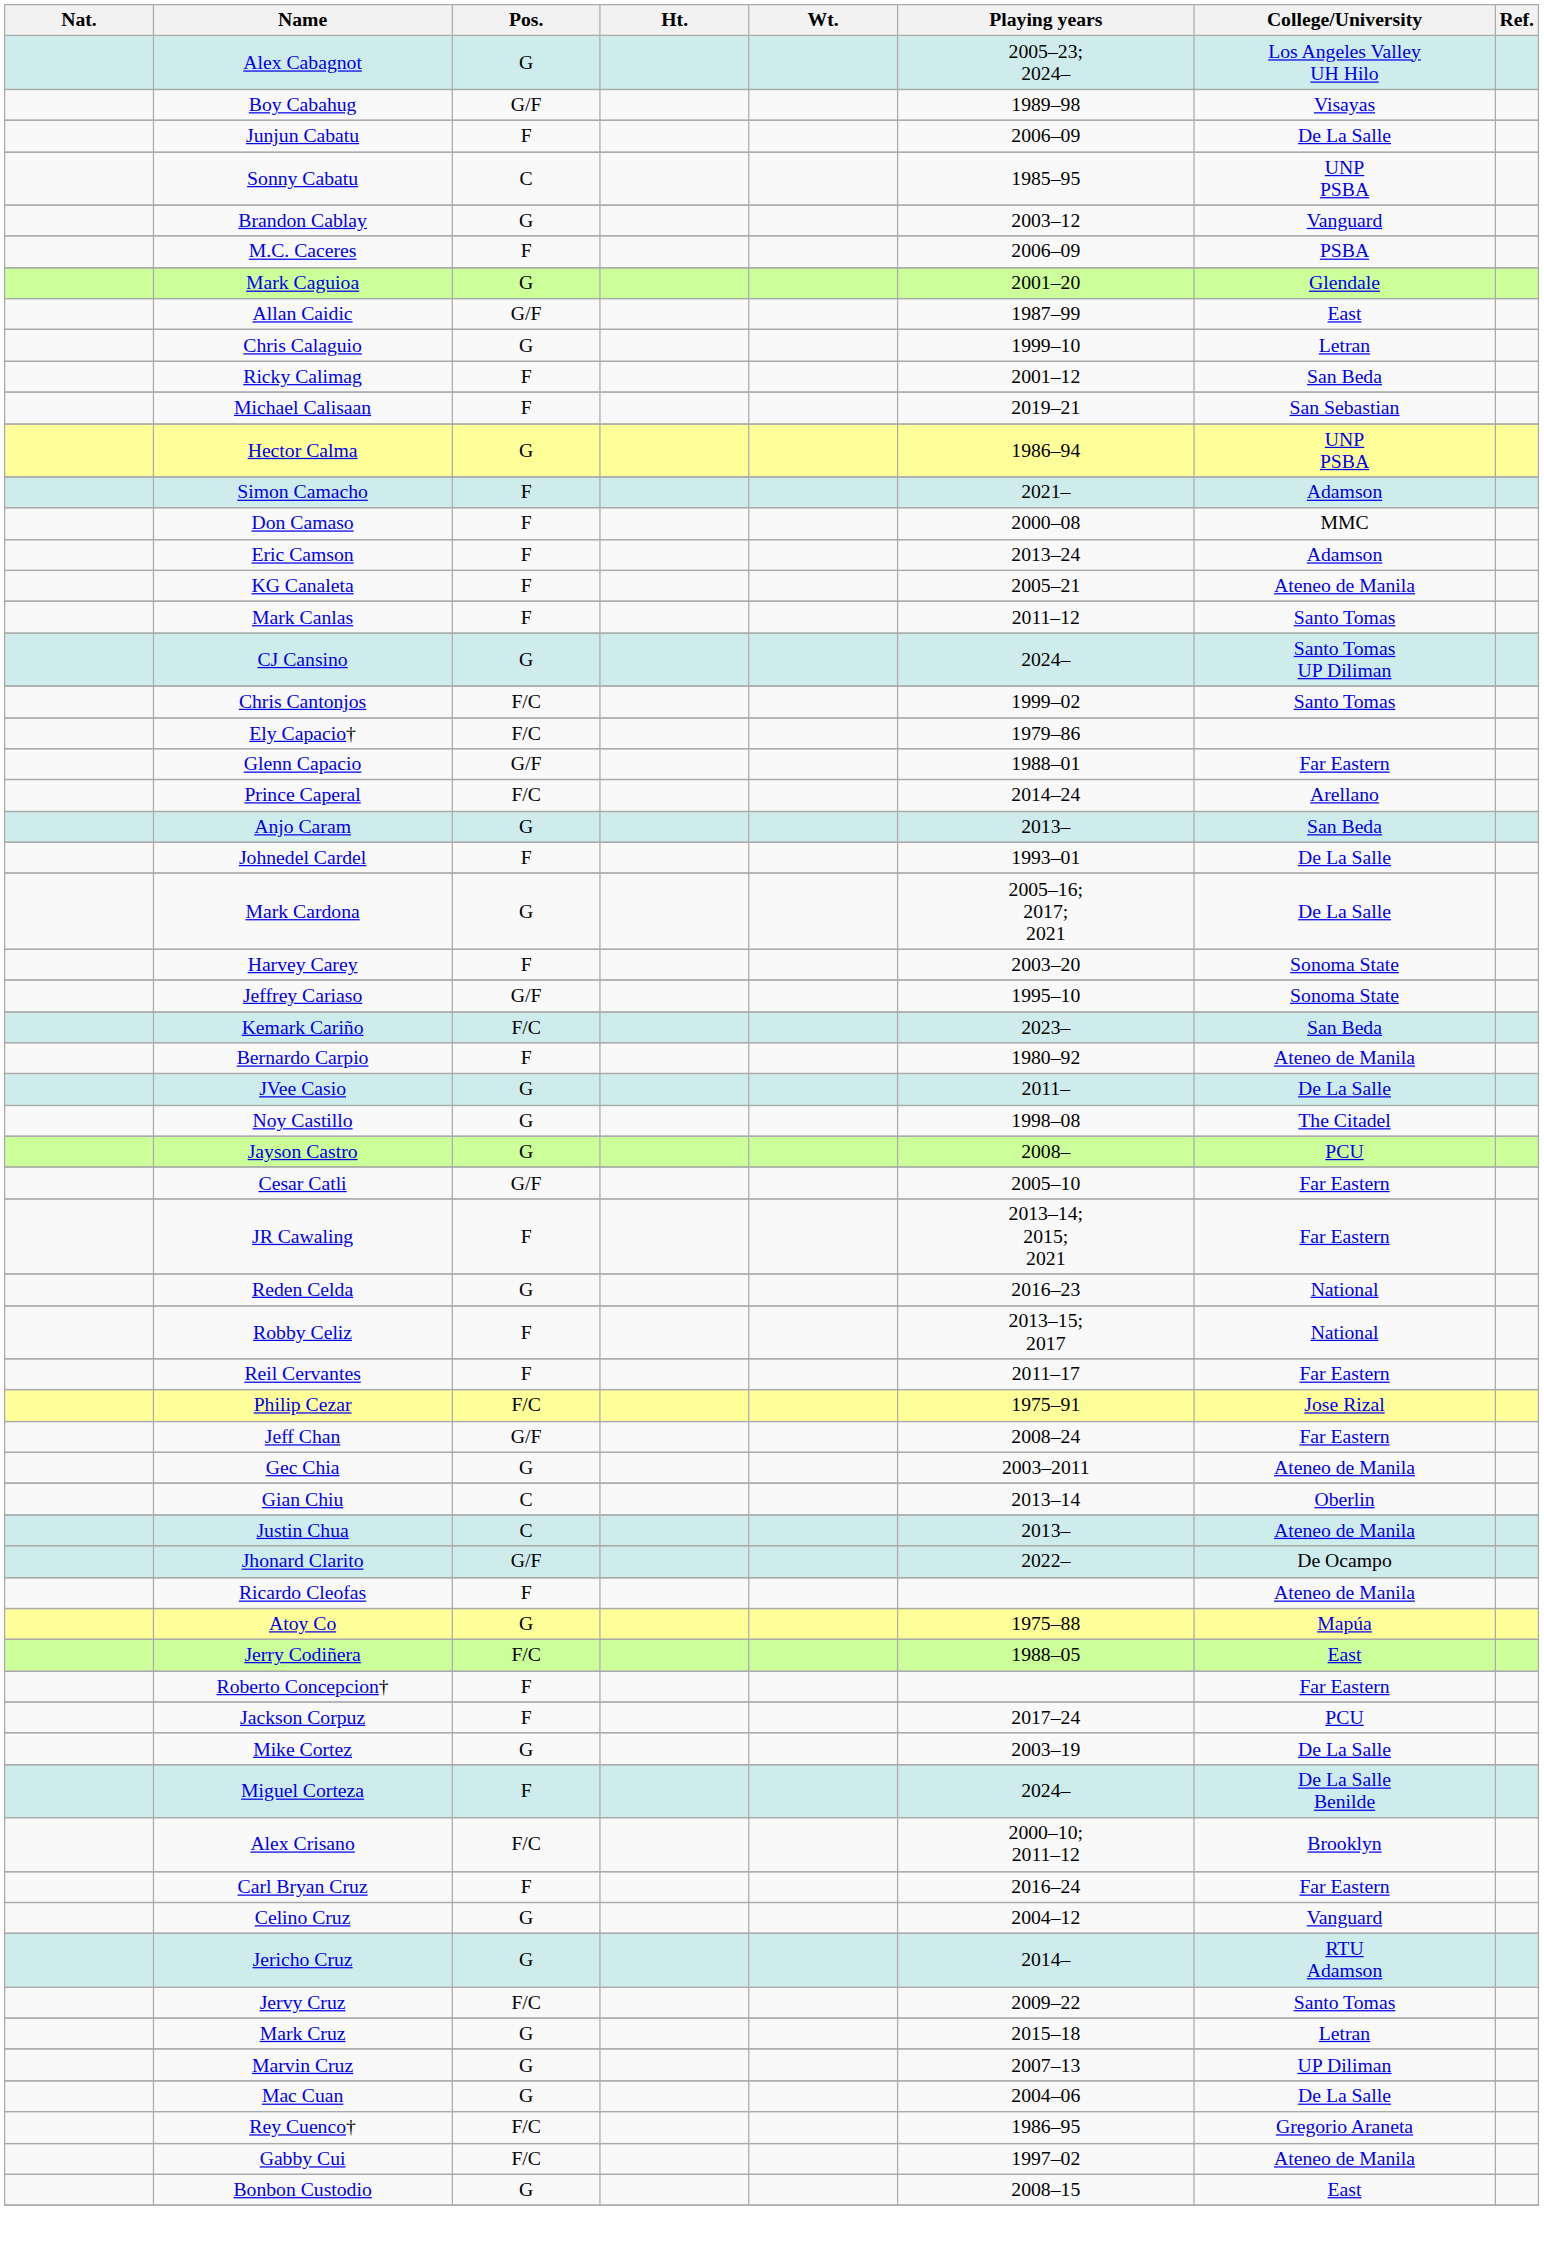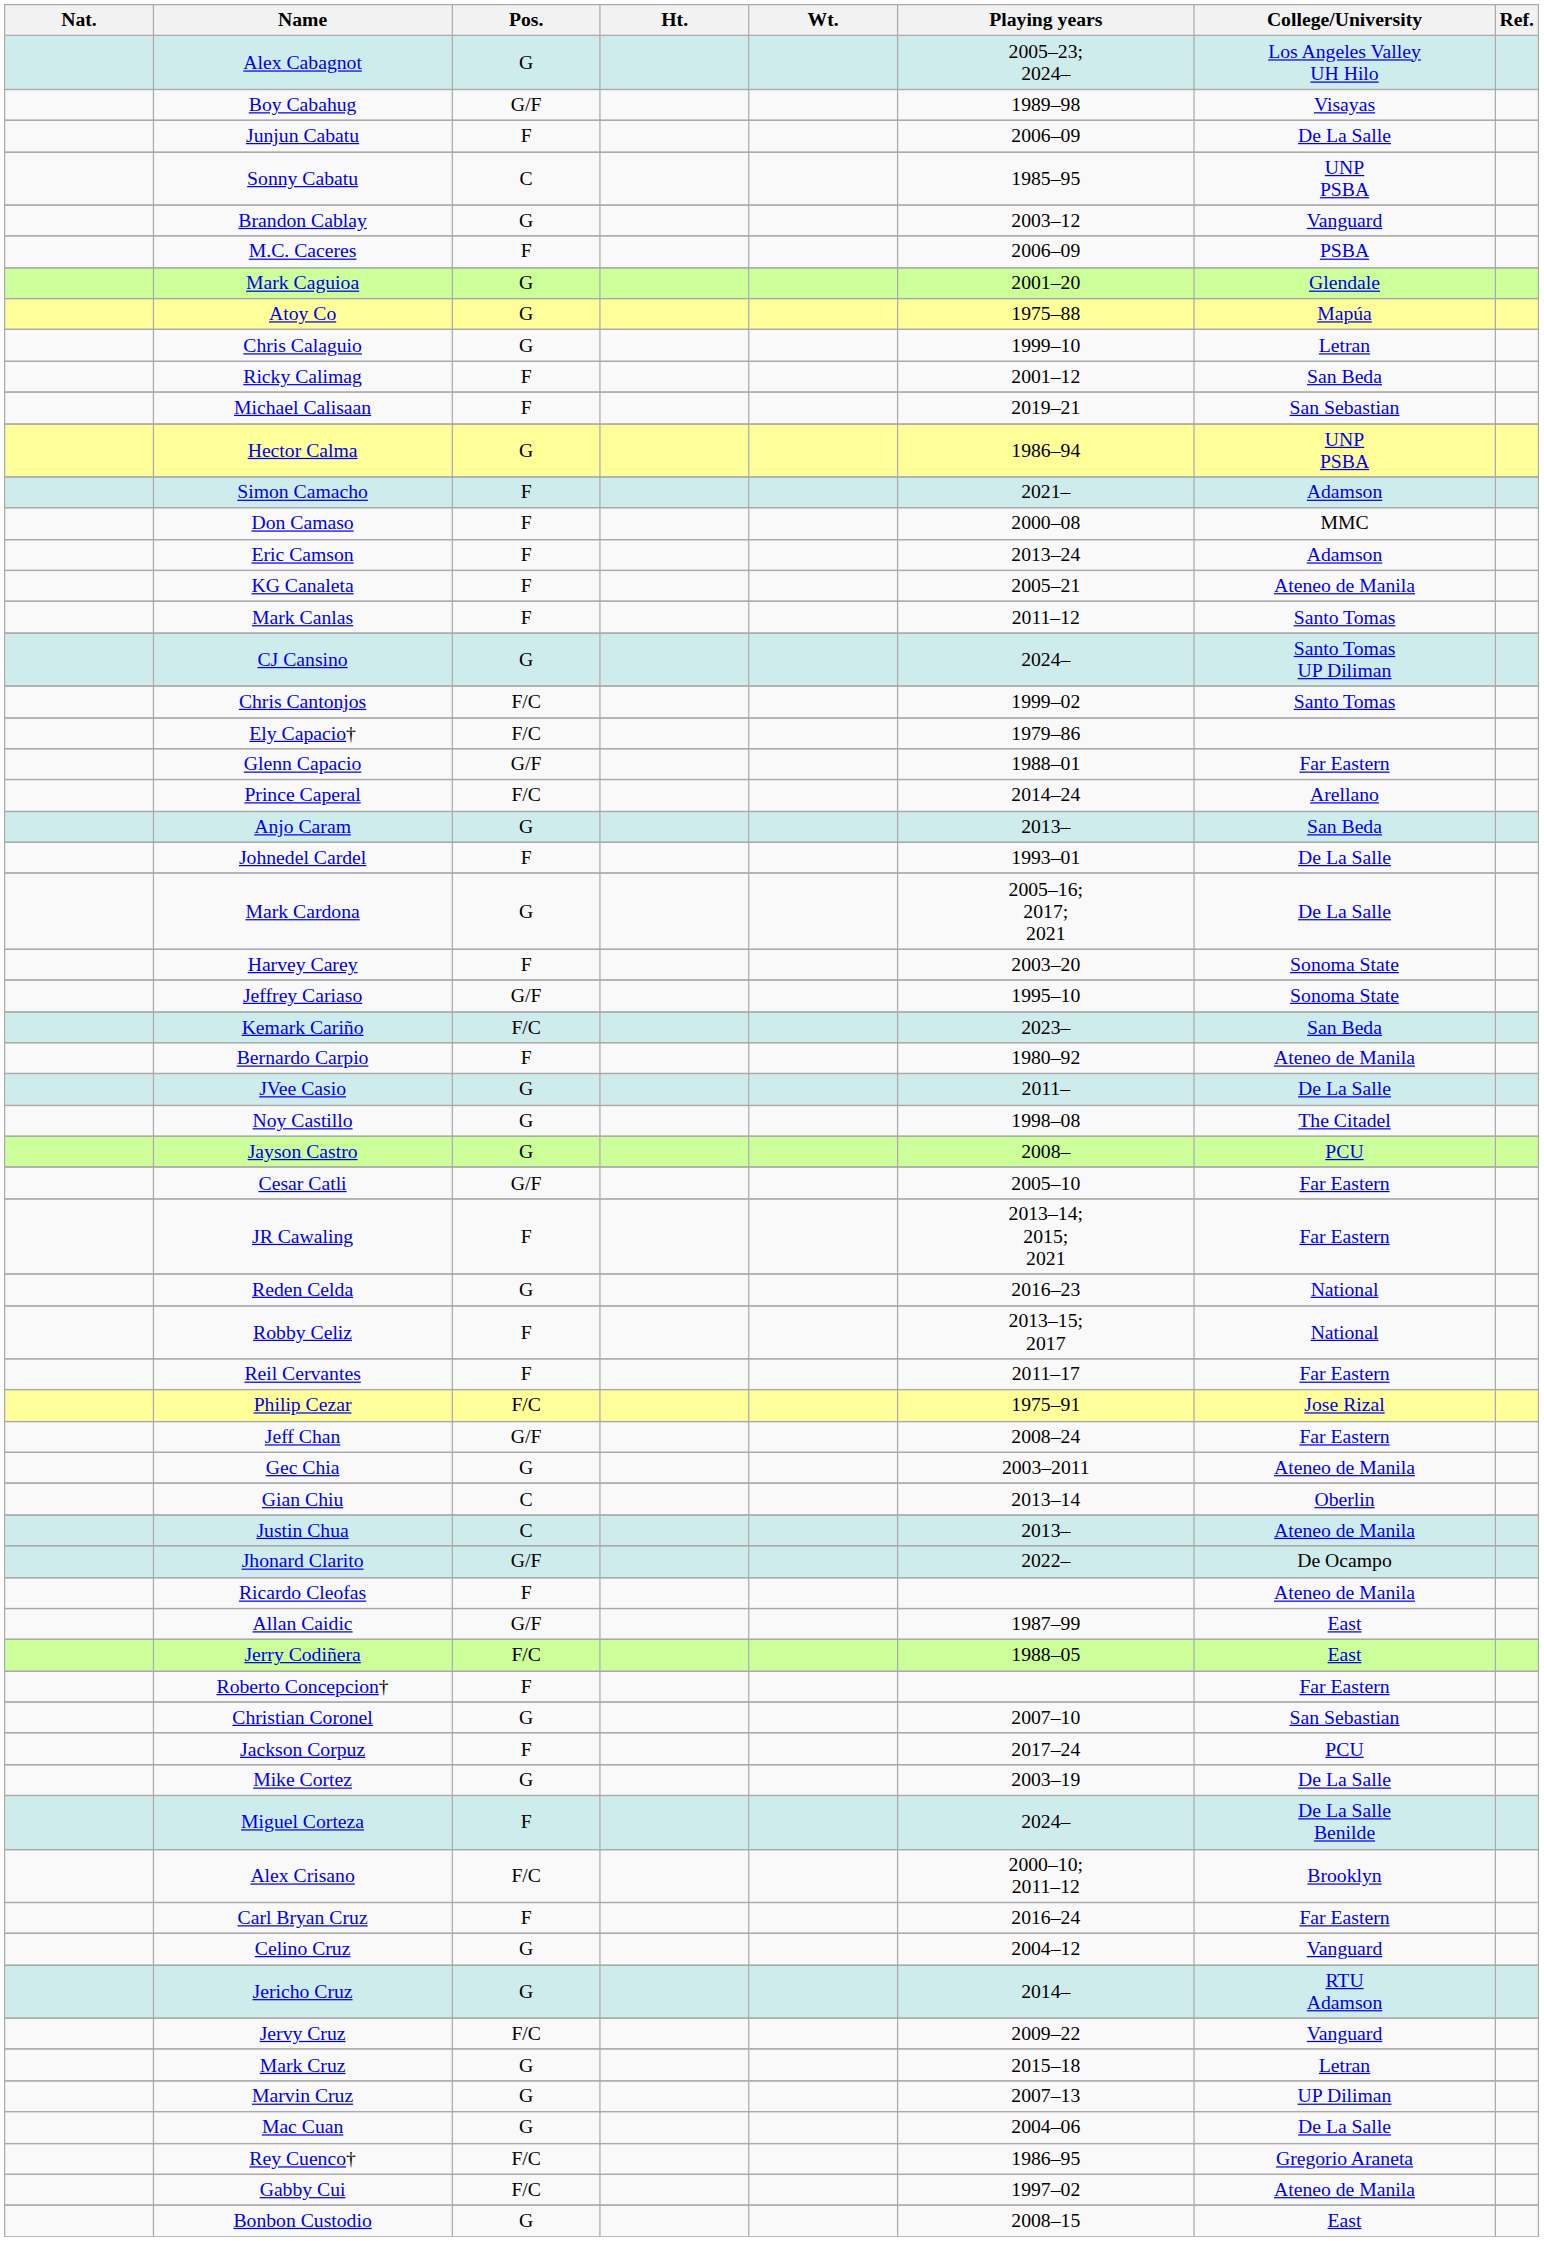rows swapped: Allan Caidic <-> Atoy Co
+ row: Christian Coronel | G | 2007–10 | San Sebastian
Jervy Cruz | College/University: Santo Tomas -> Vanguard
